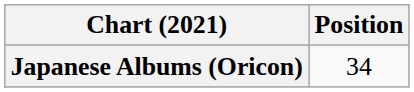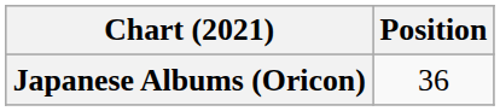Japanese Albums (Oricon) | Position: 34 -> 36
